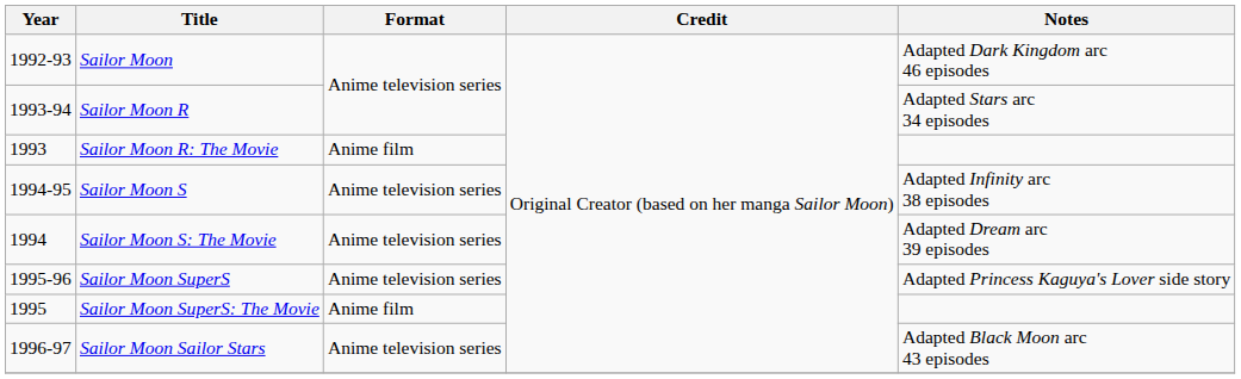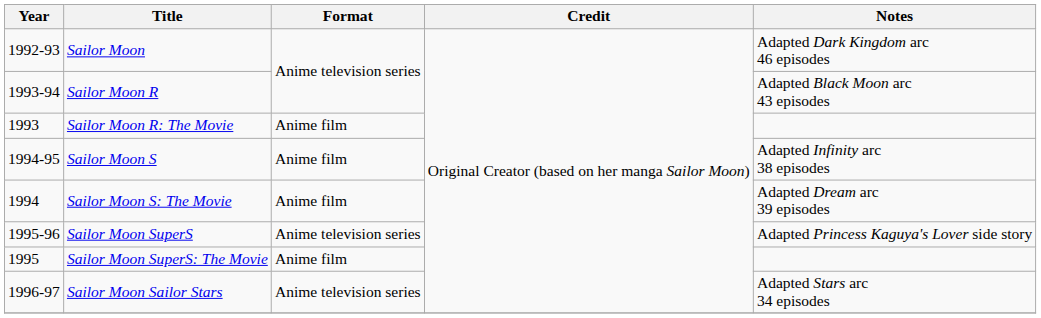Sailor Moon R | Notes: Adapted Stars arc 34 episodes -> Adapted Black Moon arc 43 episodes
Sailor Moon S | Format: Anime television series -> Anime film
Sailor Moon S: The Movie | Format: Anime television series -> Anime film
Sailor Moon Sailor Stars | Notes: Adapted Black Moon arc 43 episodes -> Adapted Stars arc 34 episodes
